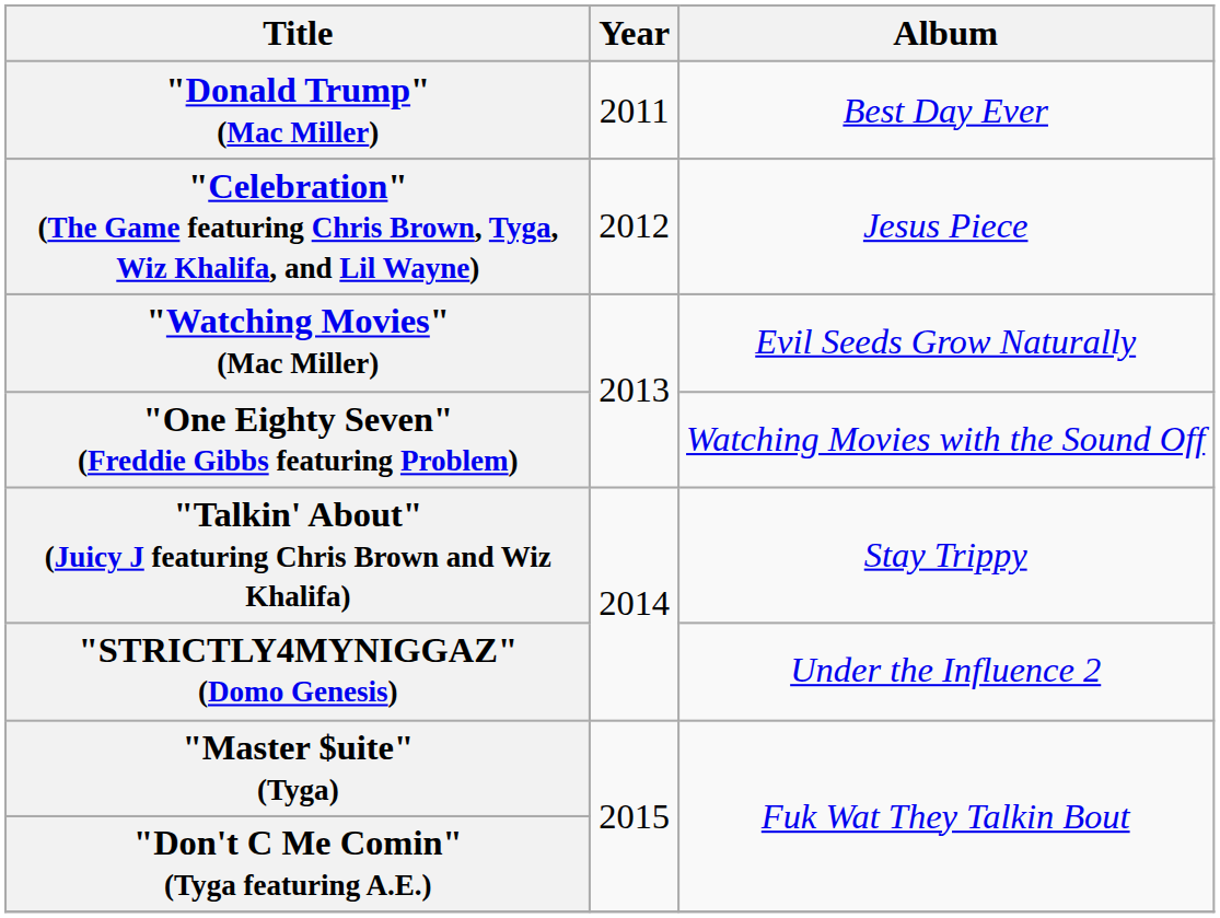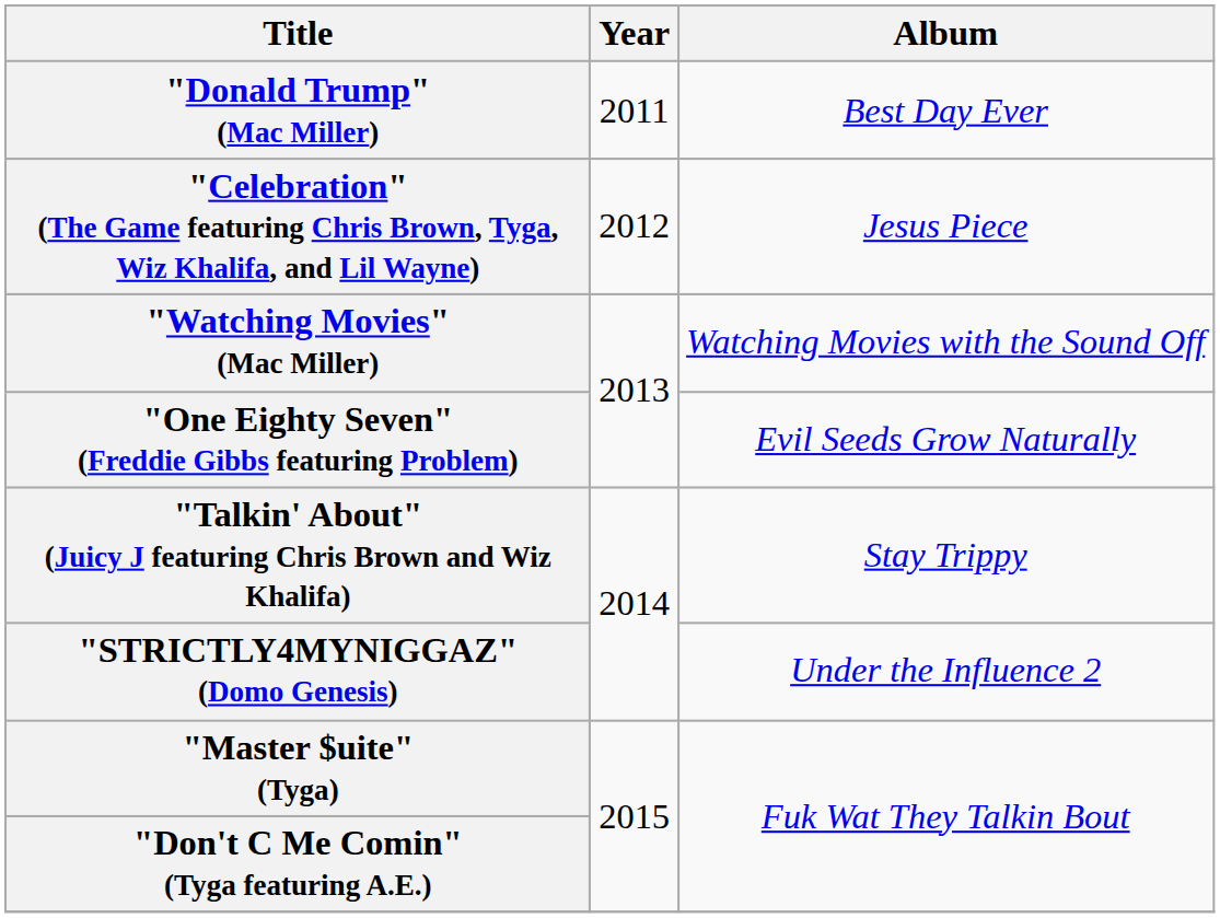"Watching Movies" (Mac Miller) | Album: Evil Seeds Grow Naturally -> Watching Movies with the Sound Off
"One Eighty Seven" (Freddie Gibbs featuring Problem) | Album: Watching Movies with the Sound Off -> Evil Seeds Grow Naturally
